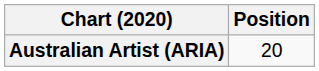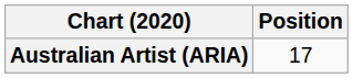Australian Artist (ARIA) | Position: 20 -> 17
